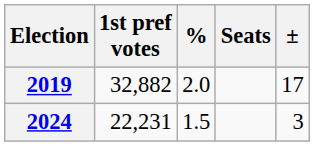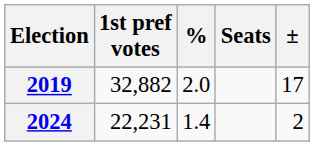2024 | %: 1.5 -> 1.4
2024 | ±: 3 -> 2
